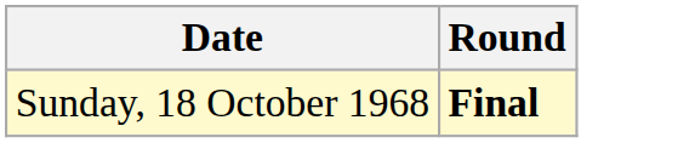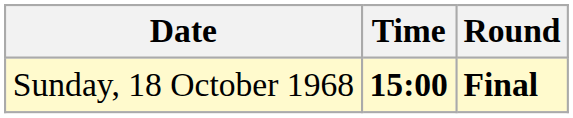+ column: Time | 15:00
